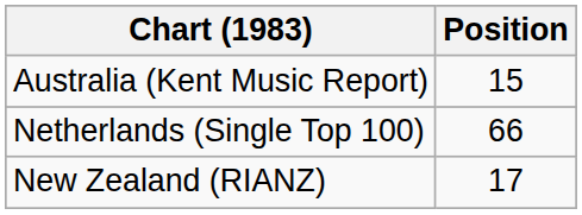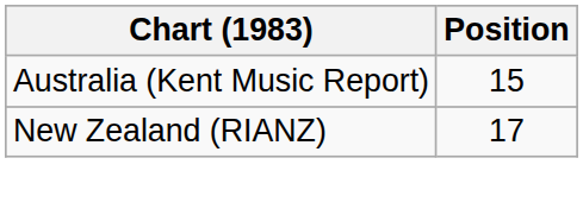- row: Netherlands (Single Top 100) | 66
